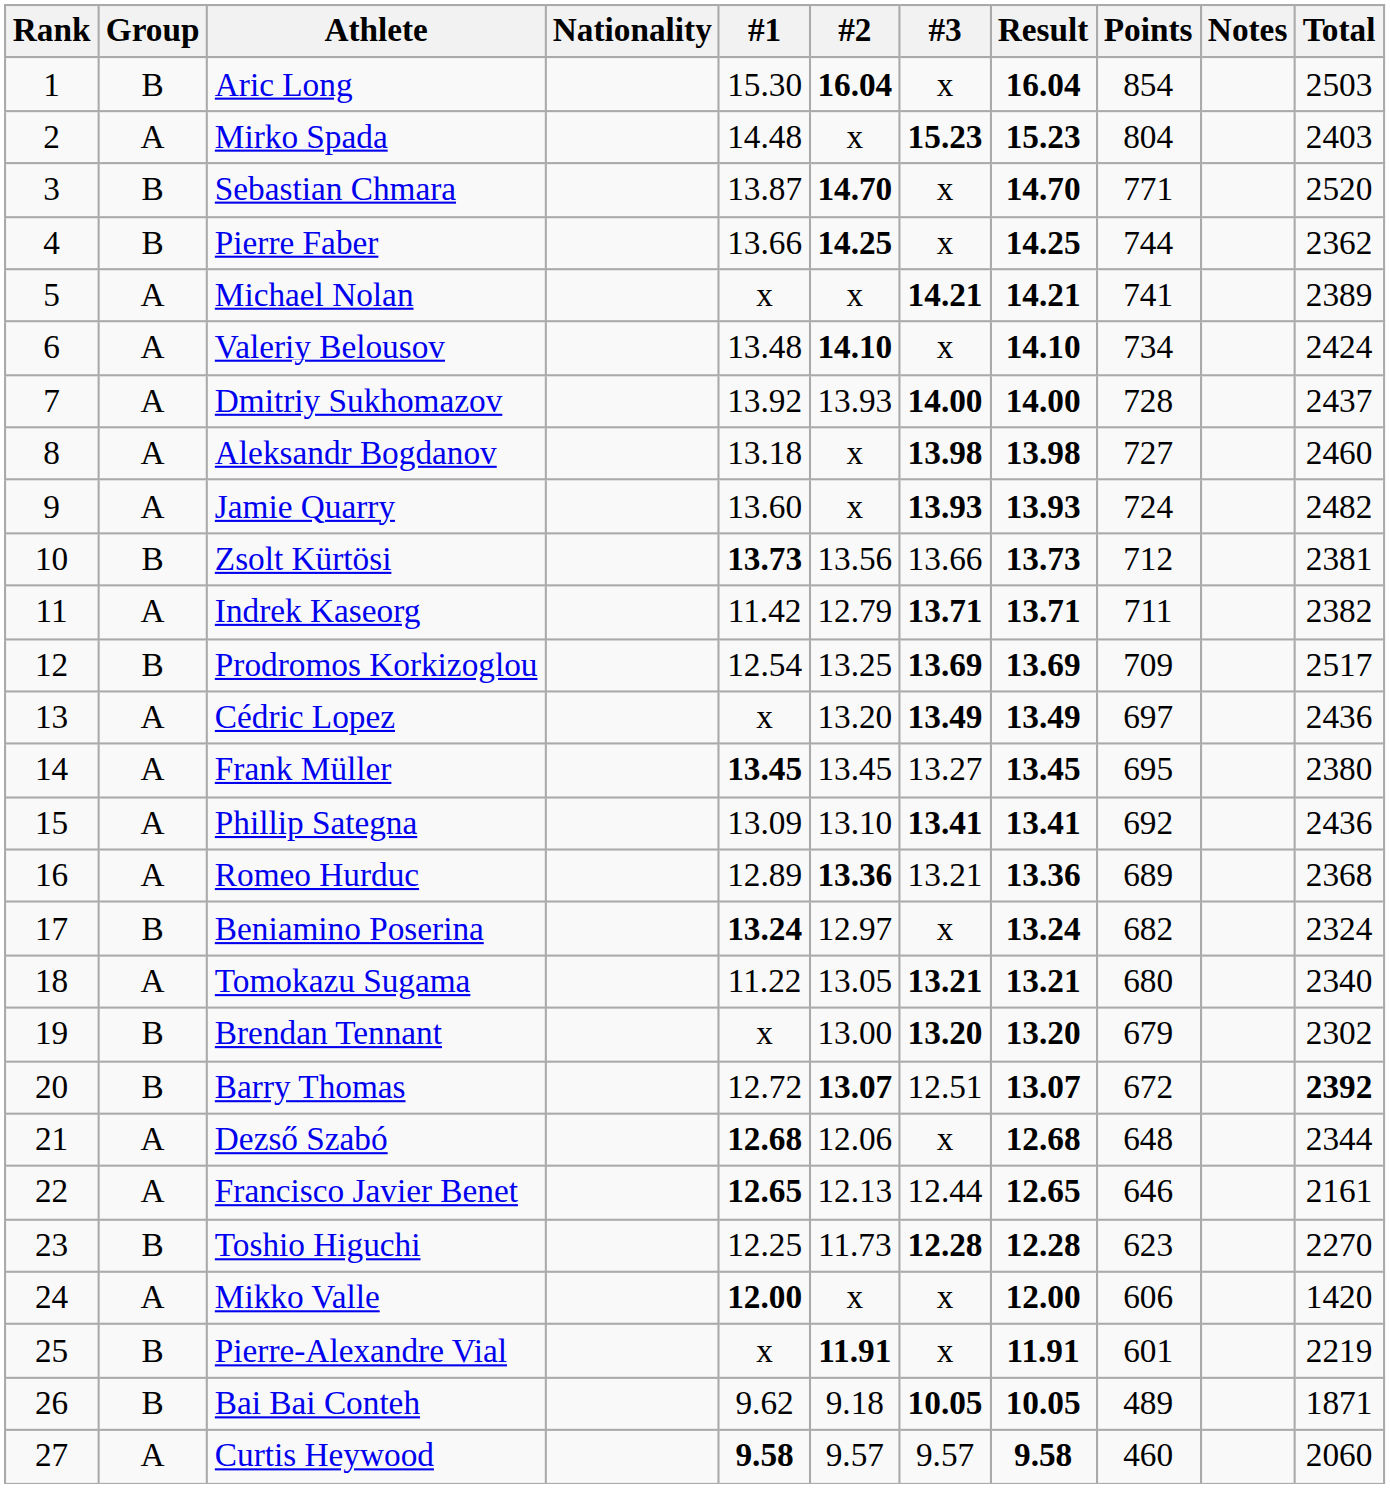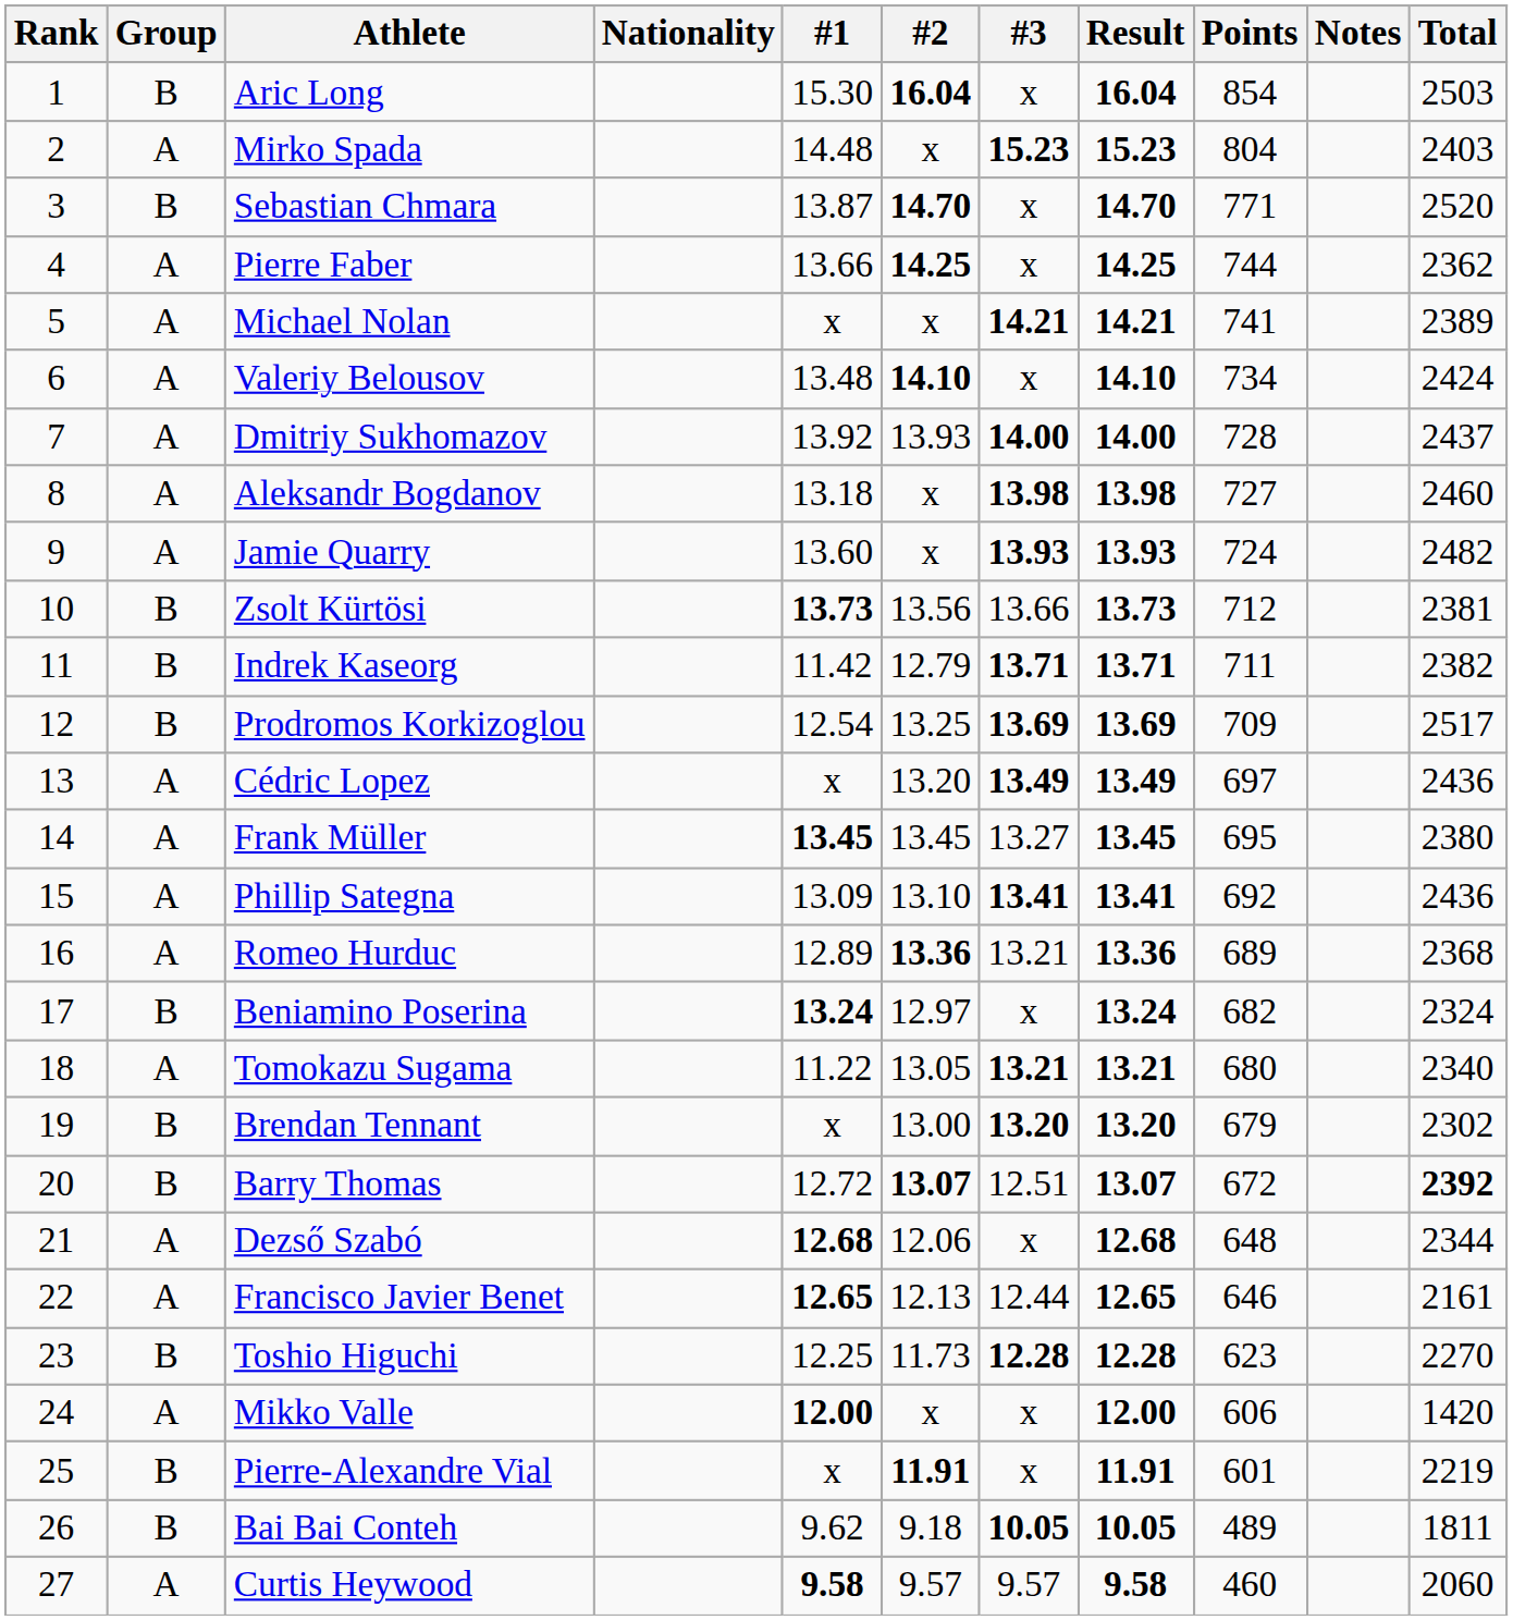Pierre Faber | Group: B -> A
Indrek Kaseorg | Group: A -> B
Bai Bai Conteh | Total: 1871 -> 1811
